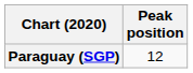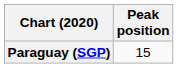Paraguay (SGP) | Peak position: 12 -> 15
